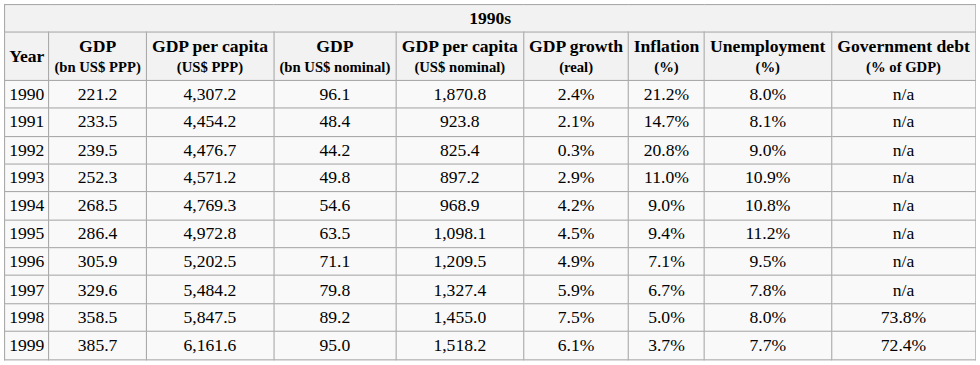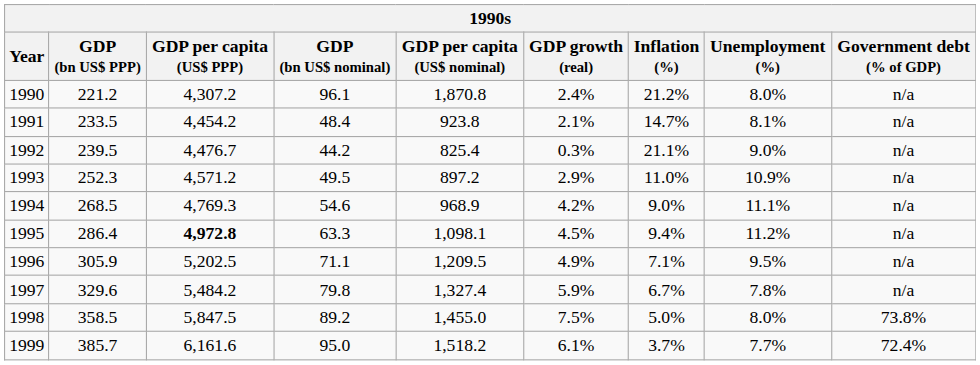1992 | Inflation (%): 20.8% -> 21.1%
1993 | GDP (bn US$ nominal): 49.8 -> 49.5
1994 | Unemployment (%): 10.8% -> 11.1%
1995 | GDP per capita (US$ PPP): normal -> bold
1995 | GDP (bn US$ nominal): 63.5 -> 63.3
